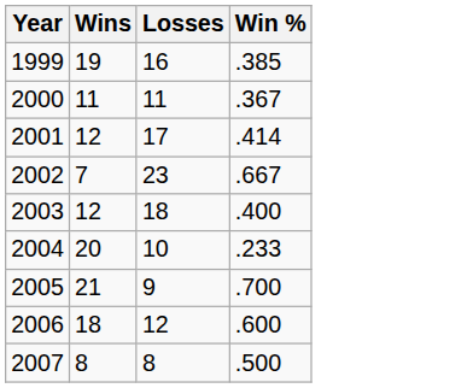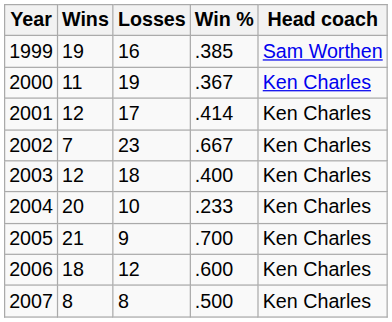+ column: Head coach | Sam Worthen | Ken Charles | Ken Charles | Ken Charles | Ken Charles | Ken Charles | Ken Charles | Ken Charles | Ken Charles
2000 | Losses: 11 -> 19
